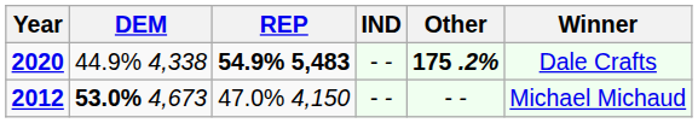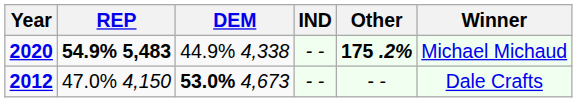columns swapped: REP <-> DEM
2020 | Winner: Dale Crafts -> Michael Michaud
2012 | Winner: Michael Michaud -> Dale Crafts
